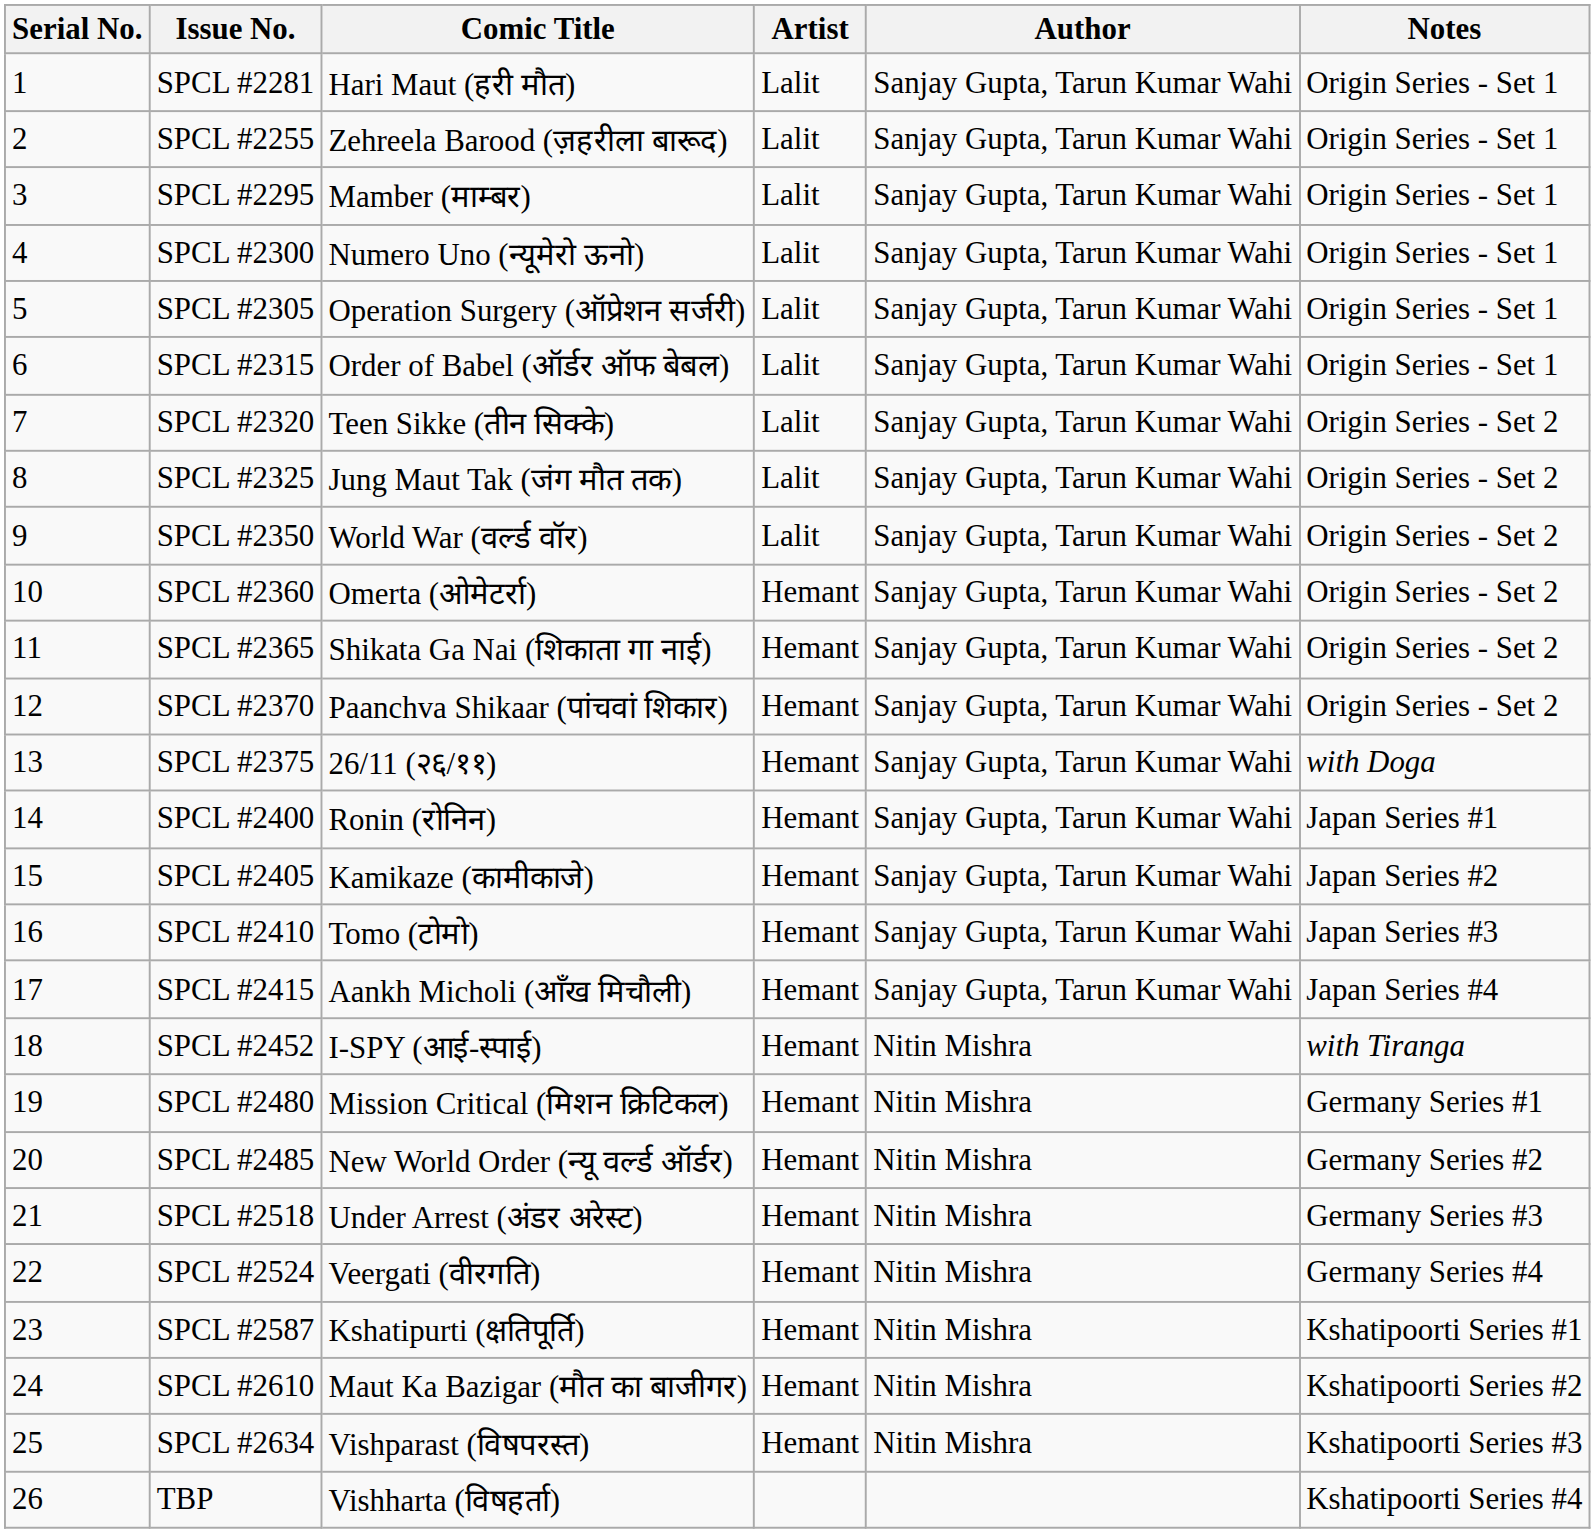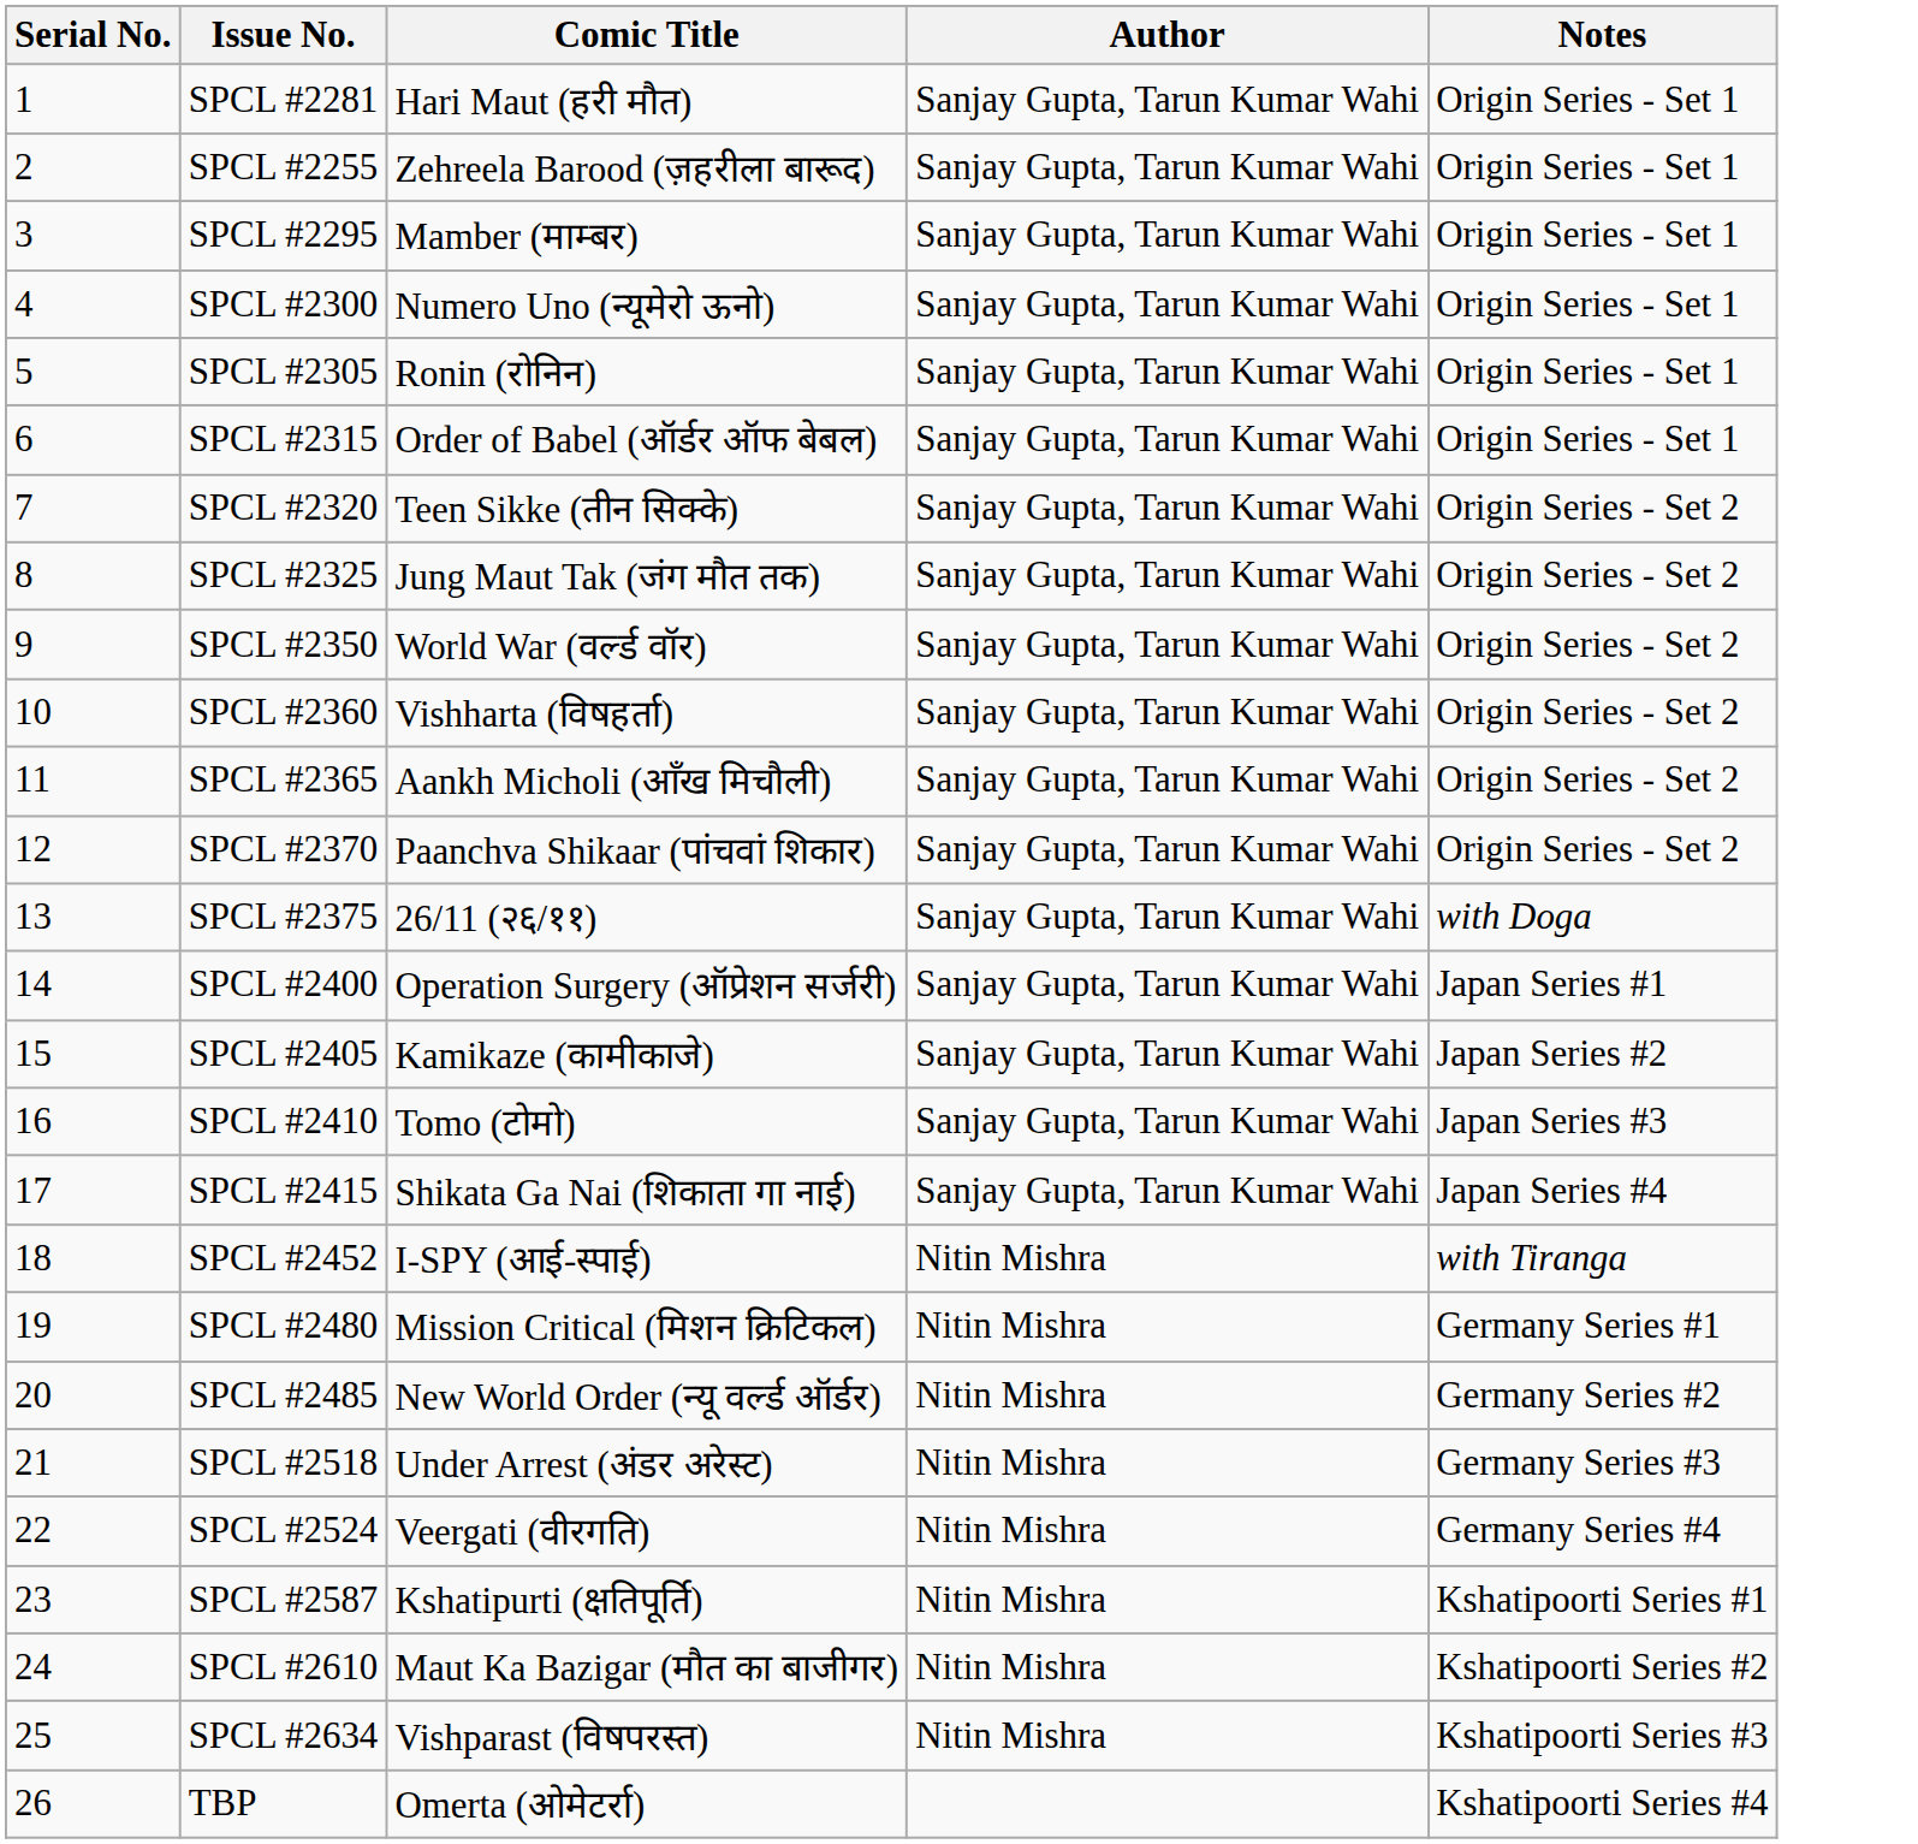- column: Artist | Lalit | Lalit | Lalit | Lalit | Lalit | Lalit | Lalit | Lalit | Lalit | Hemant | Hemant | Hemant | Hemant | Hemant | Hemant | Hemant | Hemant | Hemant | Hemant | Hemant | Hemant | Hemant | Hemant | Hemant | Hemant
SPCL #2305 | Comic Title: Operation Surgery (ऑप्रेशन सर्जरी) -> Ronin (रोनिन)
SPCL #2360 | Comic Title: Omerta (ओमेटर्रा) -> Vishharta (विषहर्ता)
SPCL #2365 | Comic Title: Shikata Ga Nai (शिकाता गा नाई) -> Aankh Micholi (आँख मिचौली)
SPCL #2400 | Comic Title: Ronin (रोनिन) -> Operation Surgery (ऑप्रेशन सर्जरी)
SPCL #2415 | Comic Title: Aankh Micholi (आँख मिचौली) -> Shikata Ga Nai (शिकाता गा नाई)
TBP | Comic Title: Vishharta (विषहर्ता) -> Omerta (ओमेटर्रा)
